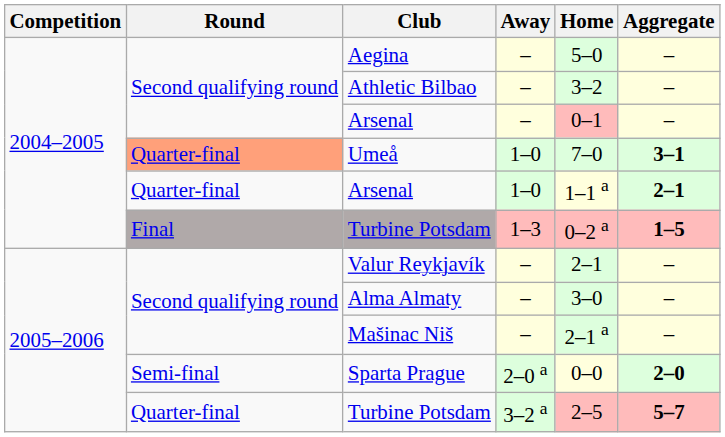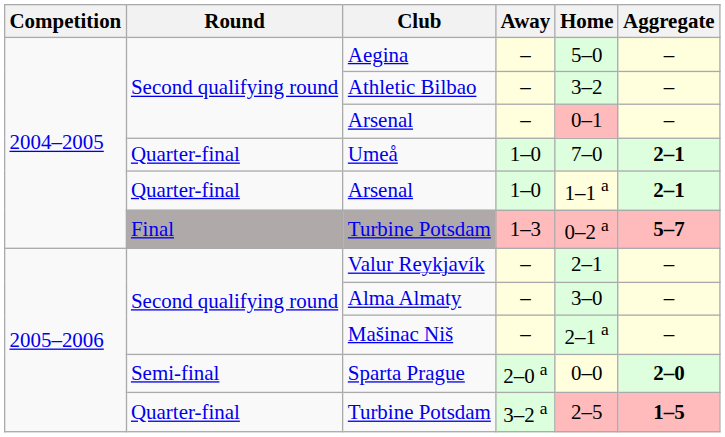Umeå | Round: lightsalmon background -> no background
Umeå | Aggregate: 3–1 -> 2–1
Turbine Potsdam / 1–3 | Aggregate: 1–5 -> 5–7
Turbine Potsdam / 3–2 a | Aggregate: 5–7 -> 1–5
